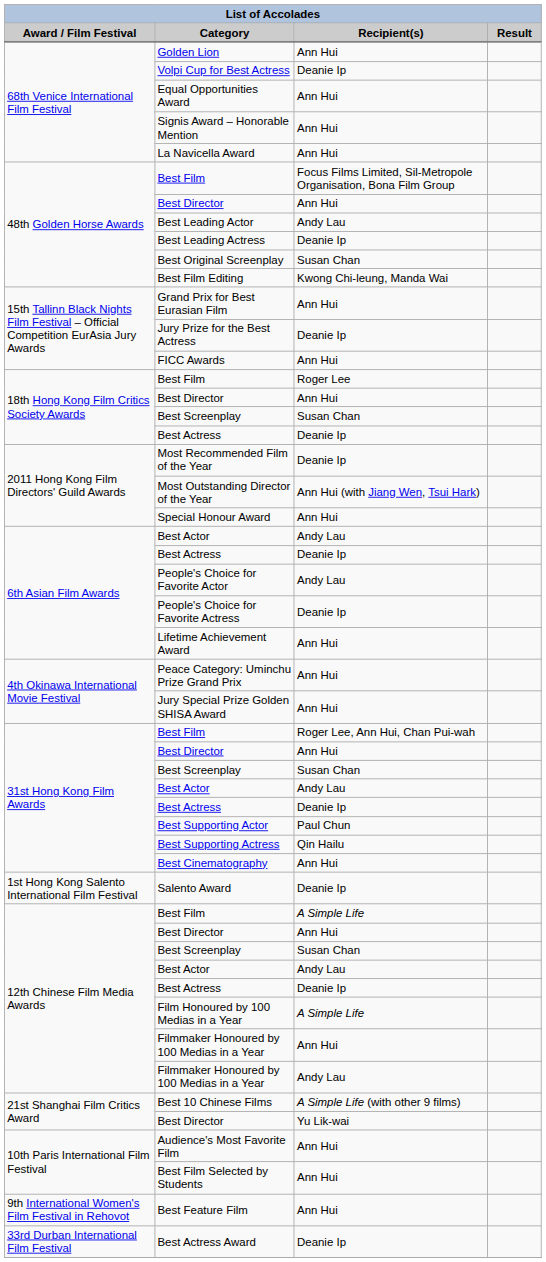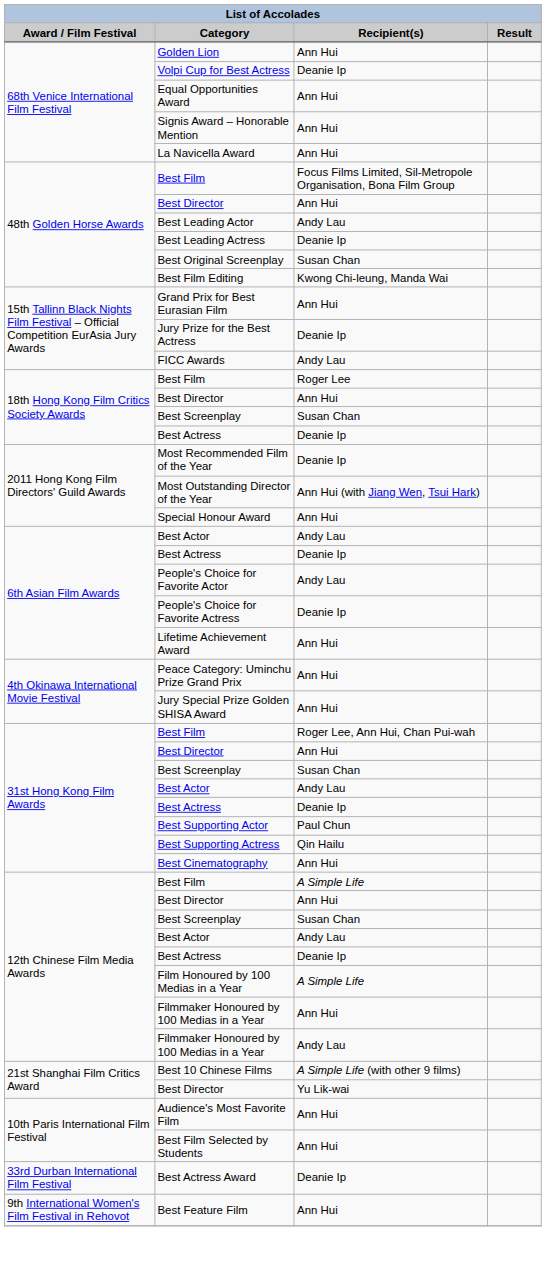FICC Awards | Recipient(s): Ann Hui -> Andy Lau
- row: 1st Hong Kong Salento International Film Festival | Salento Award | Deanie Ip
rows swapped: Best Feature Film <-> Best Actress Award
